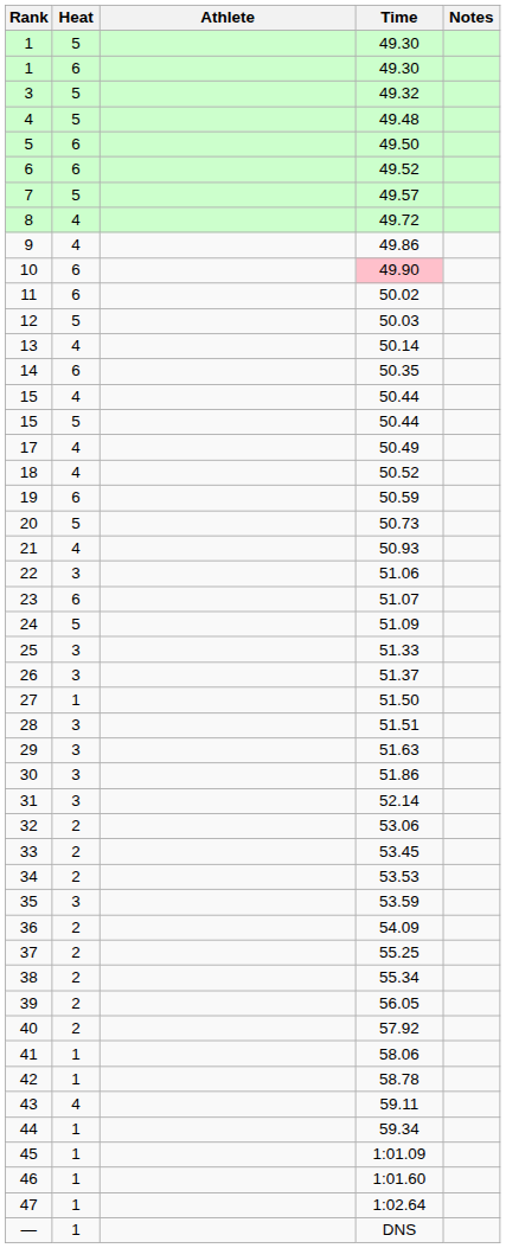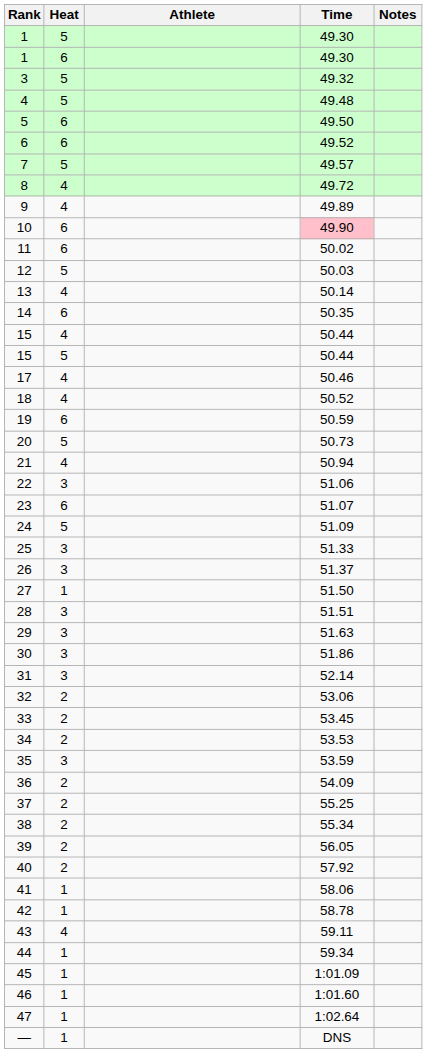9 | Time: 49.86 -> 49.89
17 | Time: 50.49 -> 50.46
21 | Time: 50.93 -> 50.94
